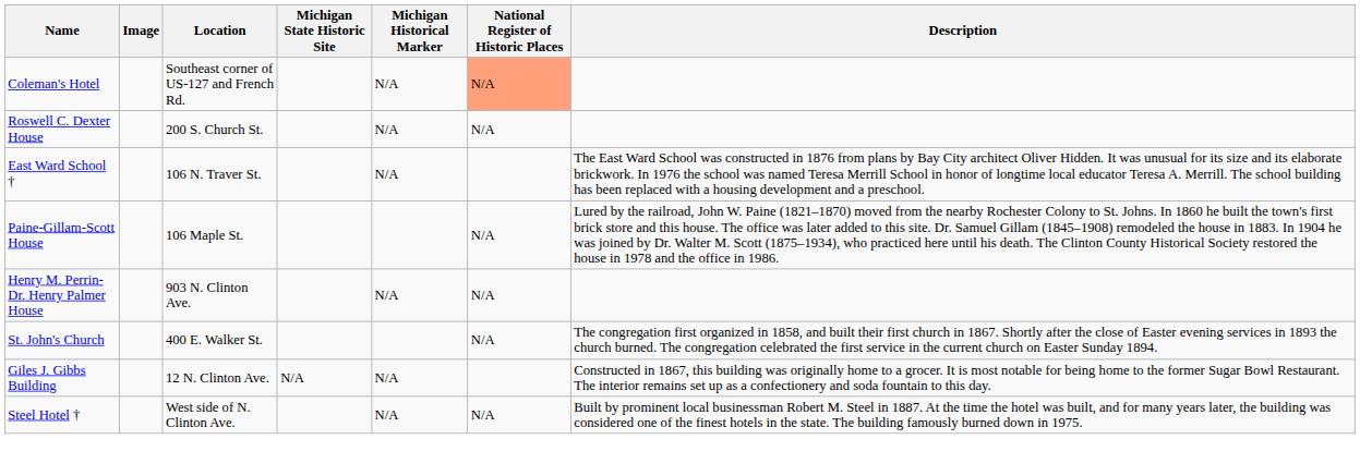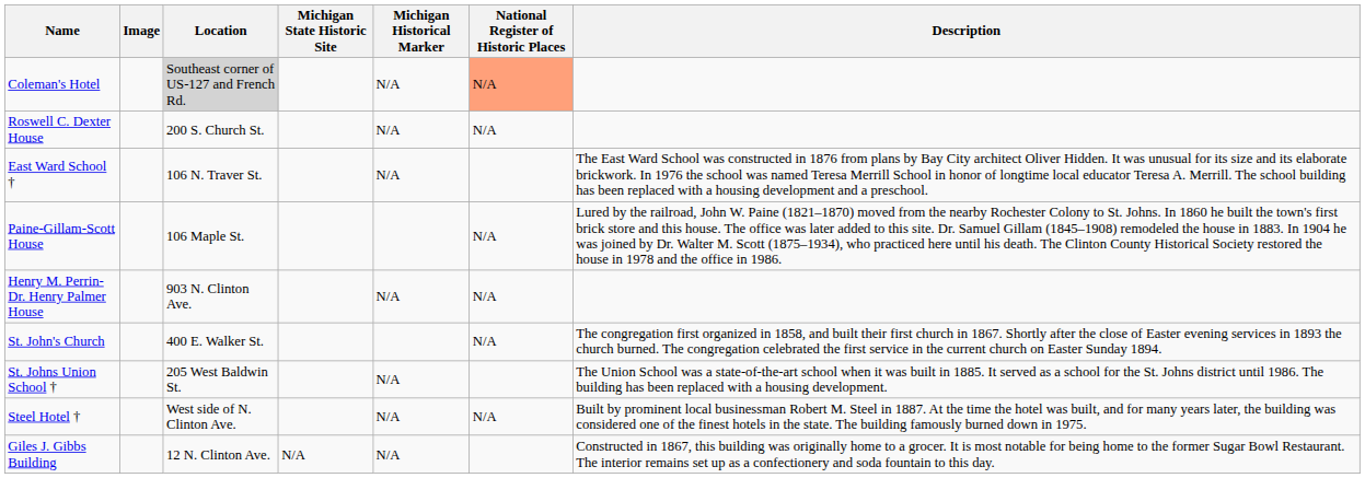Coleman's Hotel | Location: no background -> lightgrey background
+ row: St. Johns Union School † | 205 West Baldwin St. | N/A | The Union School was a state-of-the-art school when it was built in 1885. It served as a school for the St. Johns district until 1986. The building has been replaced with a housing development.
rows swapped: Steel Hotel † <-> Giles J. Gibbs Building
